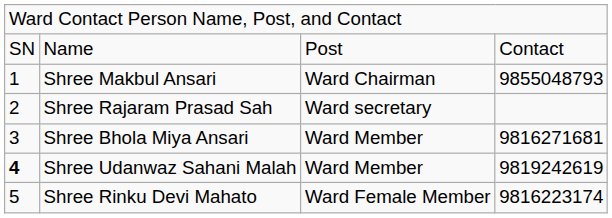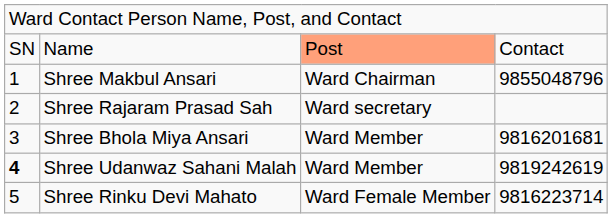Name | column 3: no background -> lightsalmon background
Shree Makbul Ansari | column 4: 9855048793 -> 9855048796
Shree Bhola Miya Ansari | column 4: 9816271681 -> 9816201681
Shree Rinku Devi Mahato | column 4: 9816223174 -> 9816223714
